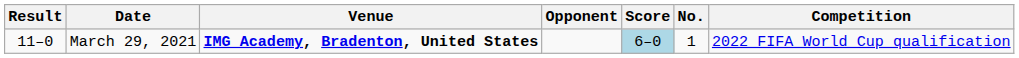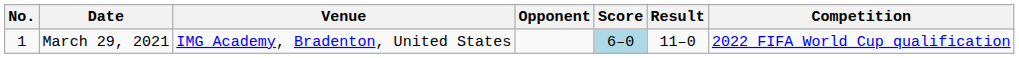columns swapped: No. <-> Result
March 29, 2021 | Venue: bold -> normal
